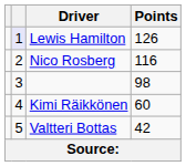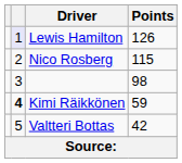Nico Rosberg | Points: 116 -> 115
Kimi Räikkönen | column 2: normal -> bold
Kimi Räikkönen | Points: 60 -> 59
